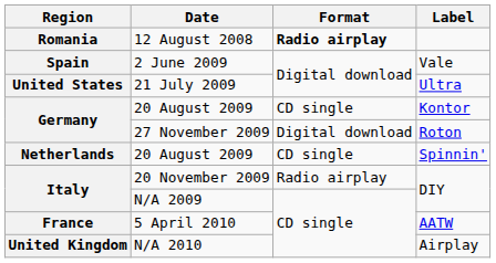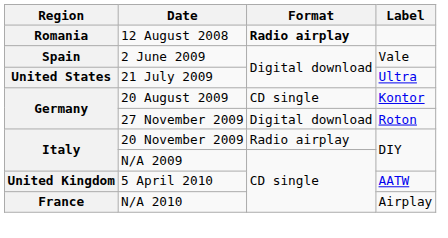- row: Netherlands | 20 August 2009 | CD single | Spinnin'
5 April 2010 | Region: France -> United Kingdom
N/A 2010 | Region: United Kingdom -> France
